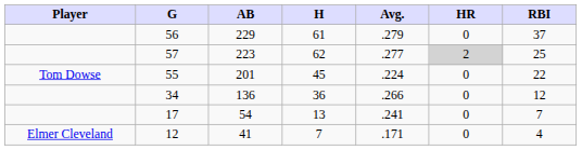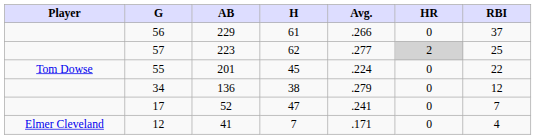56 | Avg.: .279 -> .266
34 | H: 36 -> 38
34 | Avg.: .266 -> .279
17 | AB: 54 -> 52
17 | H: 13 -> 47
